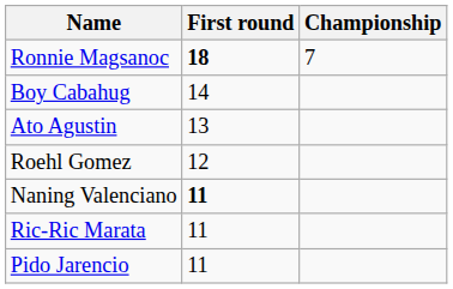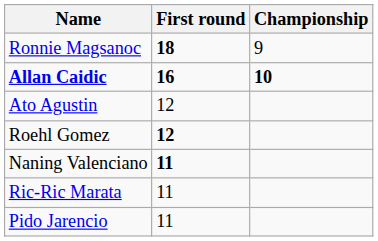Ronnie Magsanoc | Championship: 7 -> 9
+ row: Allan Caidic | 16 | 10
- row: Boy Cabahug | 14
Ato Agustin | First round: 13 -> 12
Roehl Gomez | First round: normal -> bold
